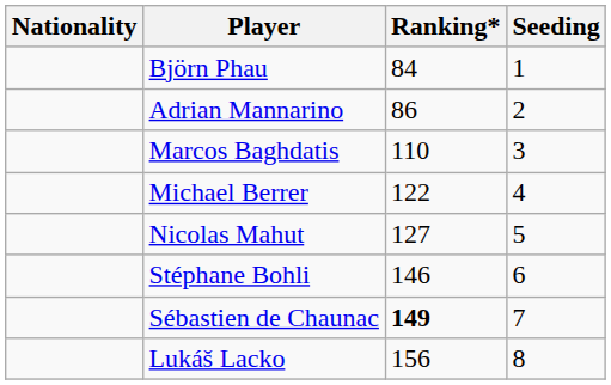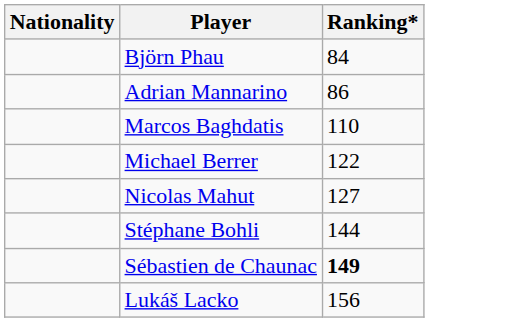- column: Seeding | 1 | 2 | 3 | 4 | 5 | 6 | 7 | 8
Stéphane Bohli | Ranking*: 146 -> 144
